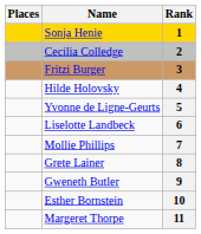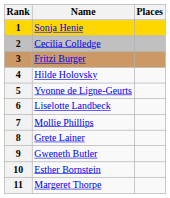columns swapped: Rank <-> Places
